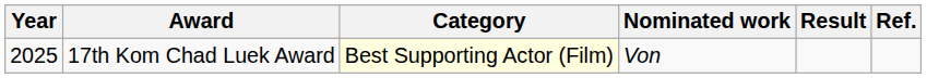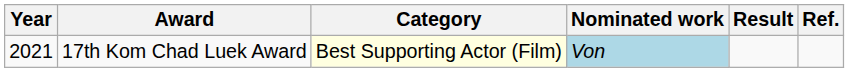17th Kom Chad Luek Award | Year: 2025 -> 2021
17th Kom Chad Luek Award | Nominated work: no background -> lightblue background
